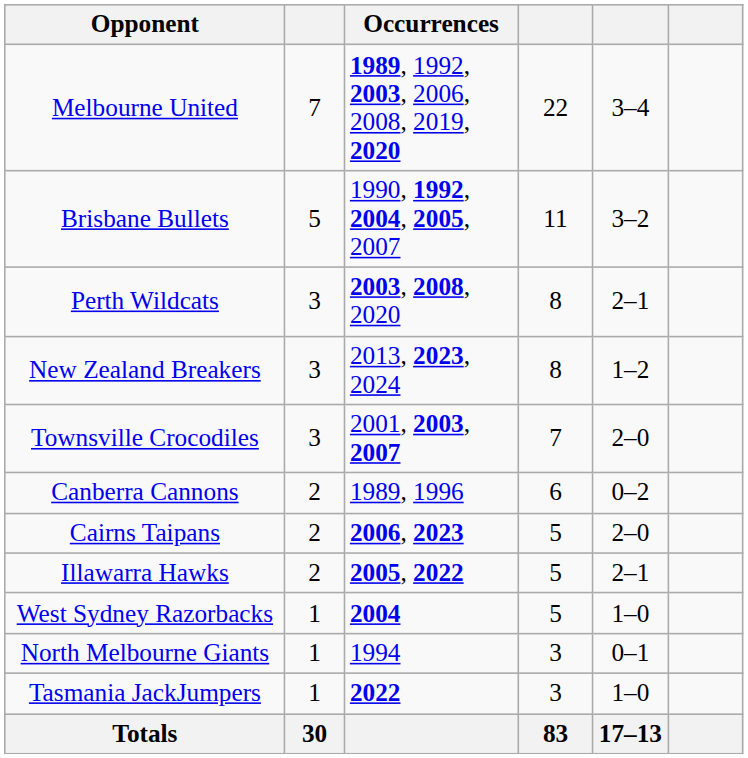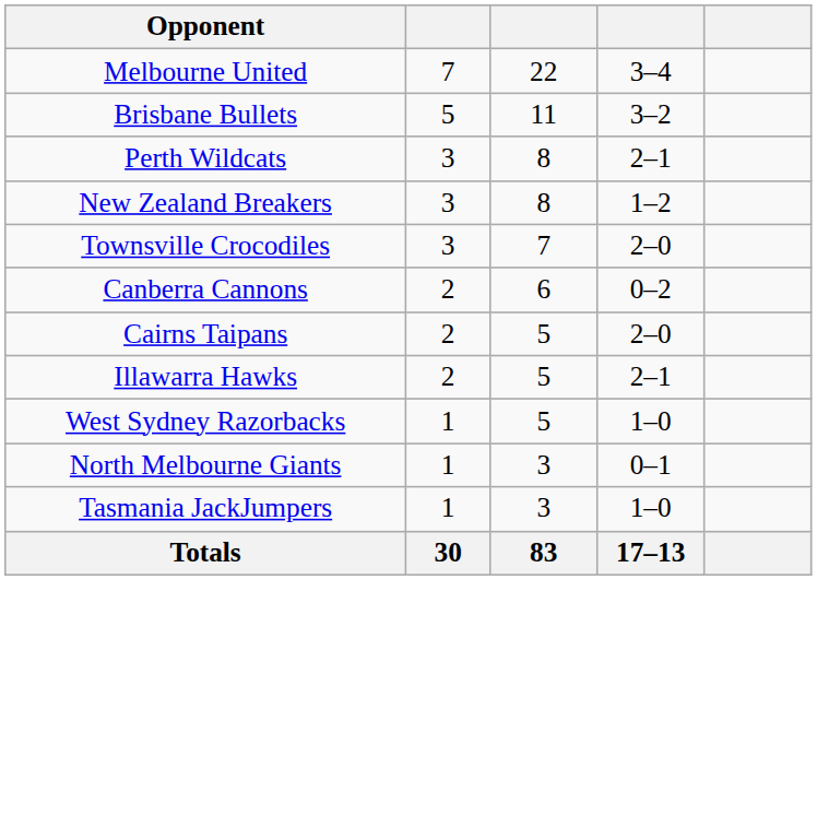- column: Occurrences | 1989, 1992, 2003, 2006, 2008, 2019, 2020 | 1990, 1992, 2004, 2005, 2007 | 2003, 2008, 2020 | 2013, 2023, 2024 | 2001, 2003, 2007 | 1989, 1996 | 2006, 2023 | 2005, 2022 | 2004 | 1994 | 2022
